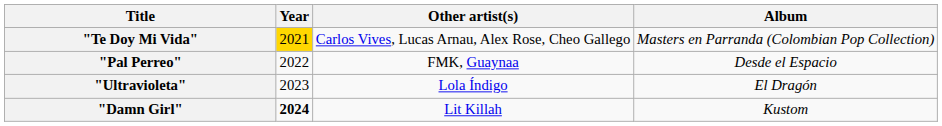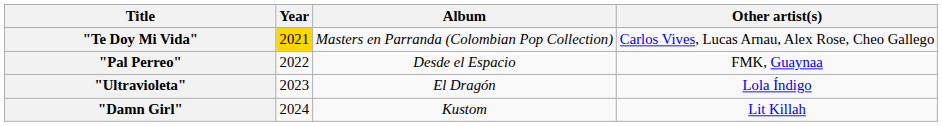columns swapped: Other artist(s) <-> Album
"Damn Girl" | Year: bold -> normal
